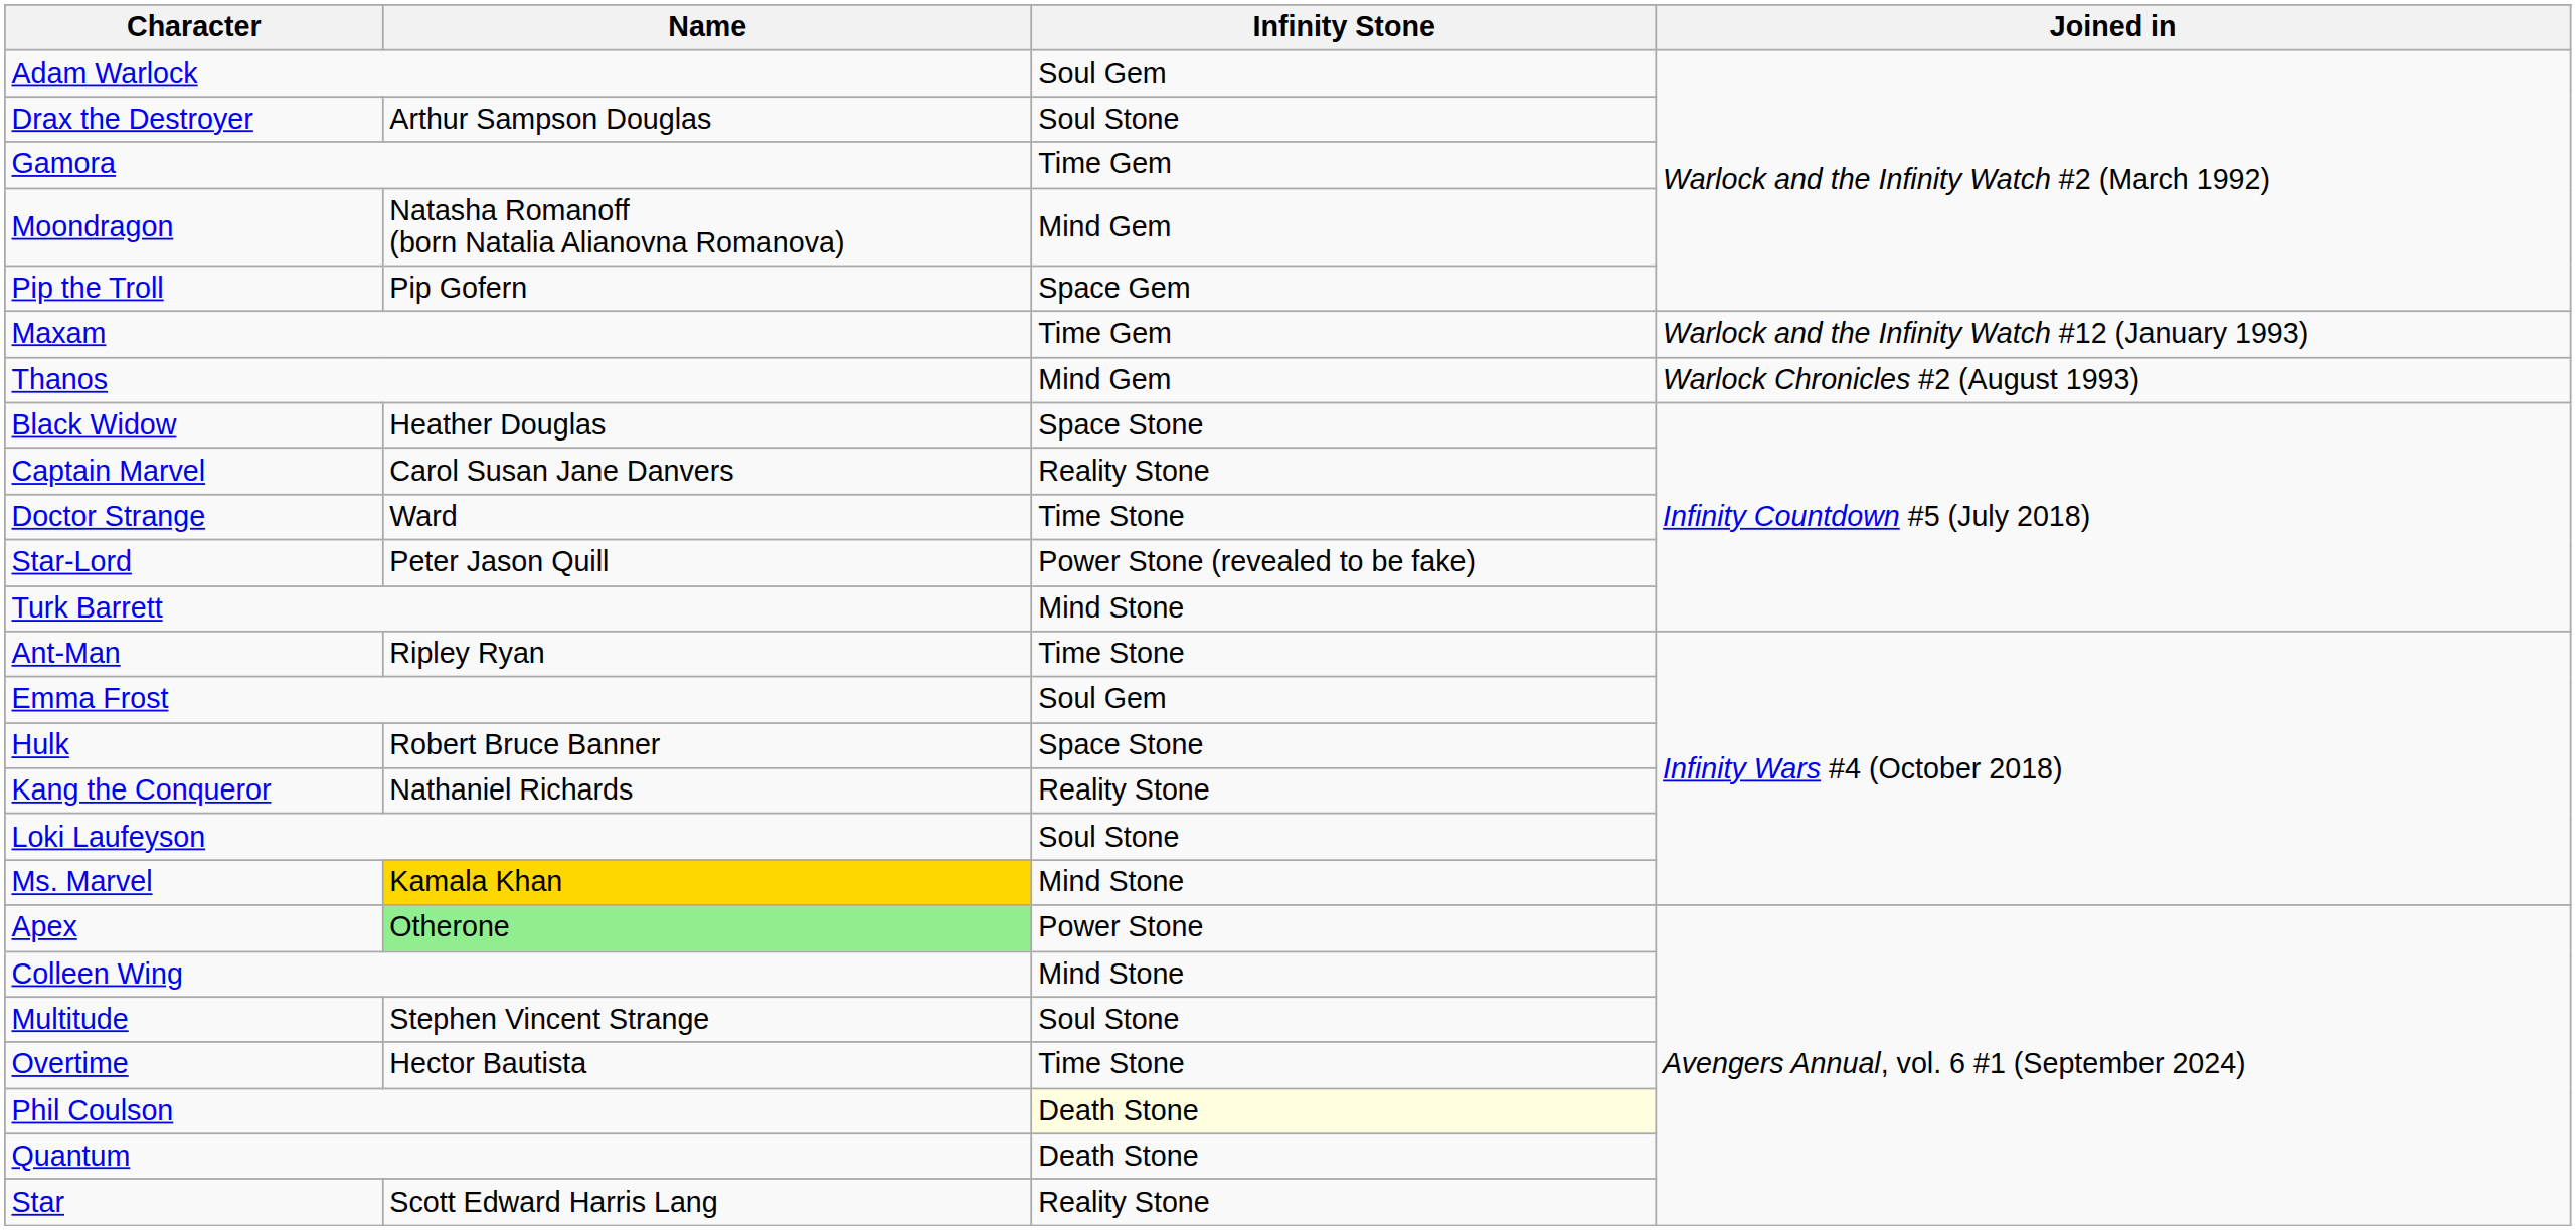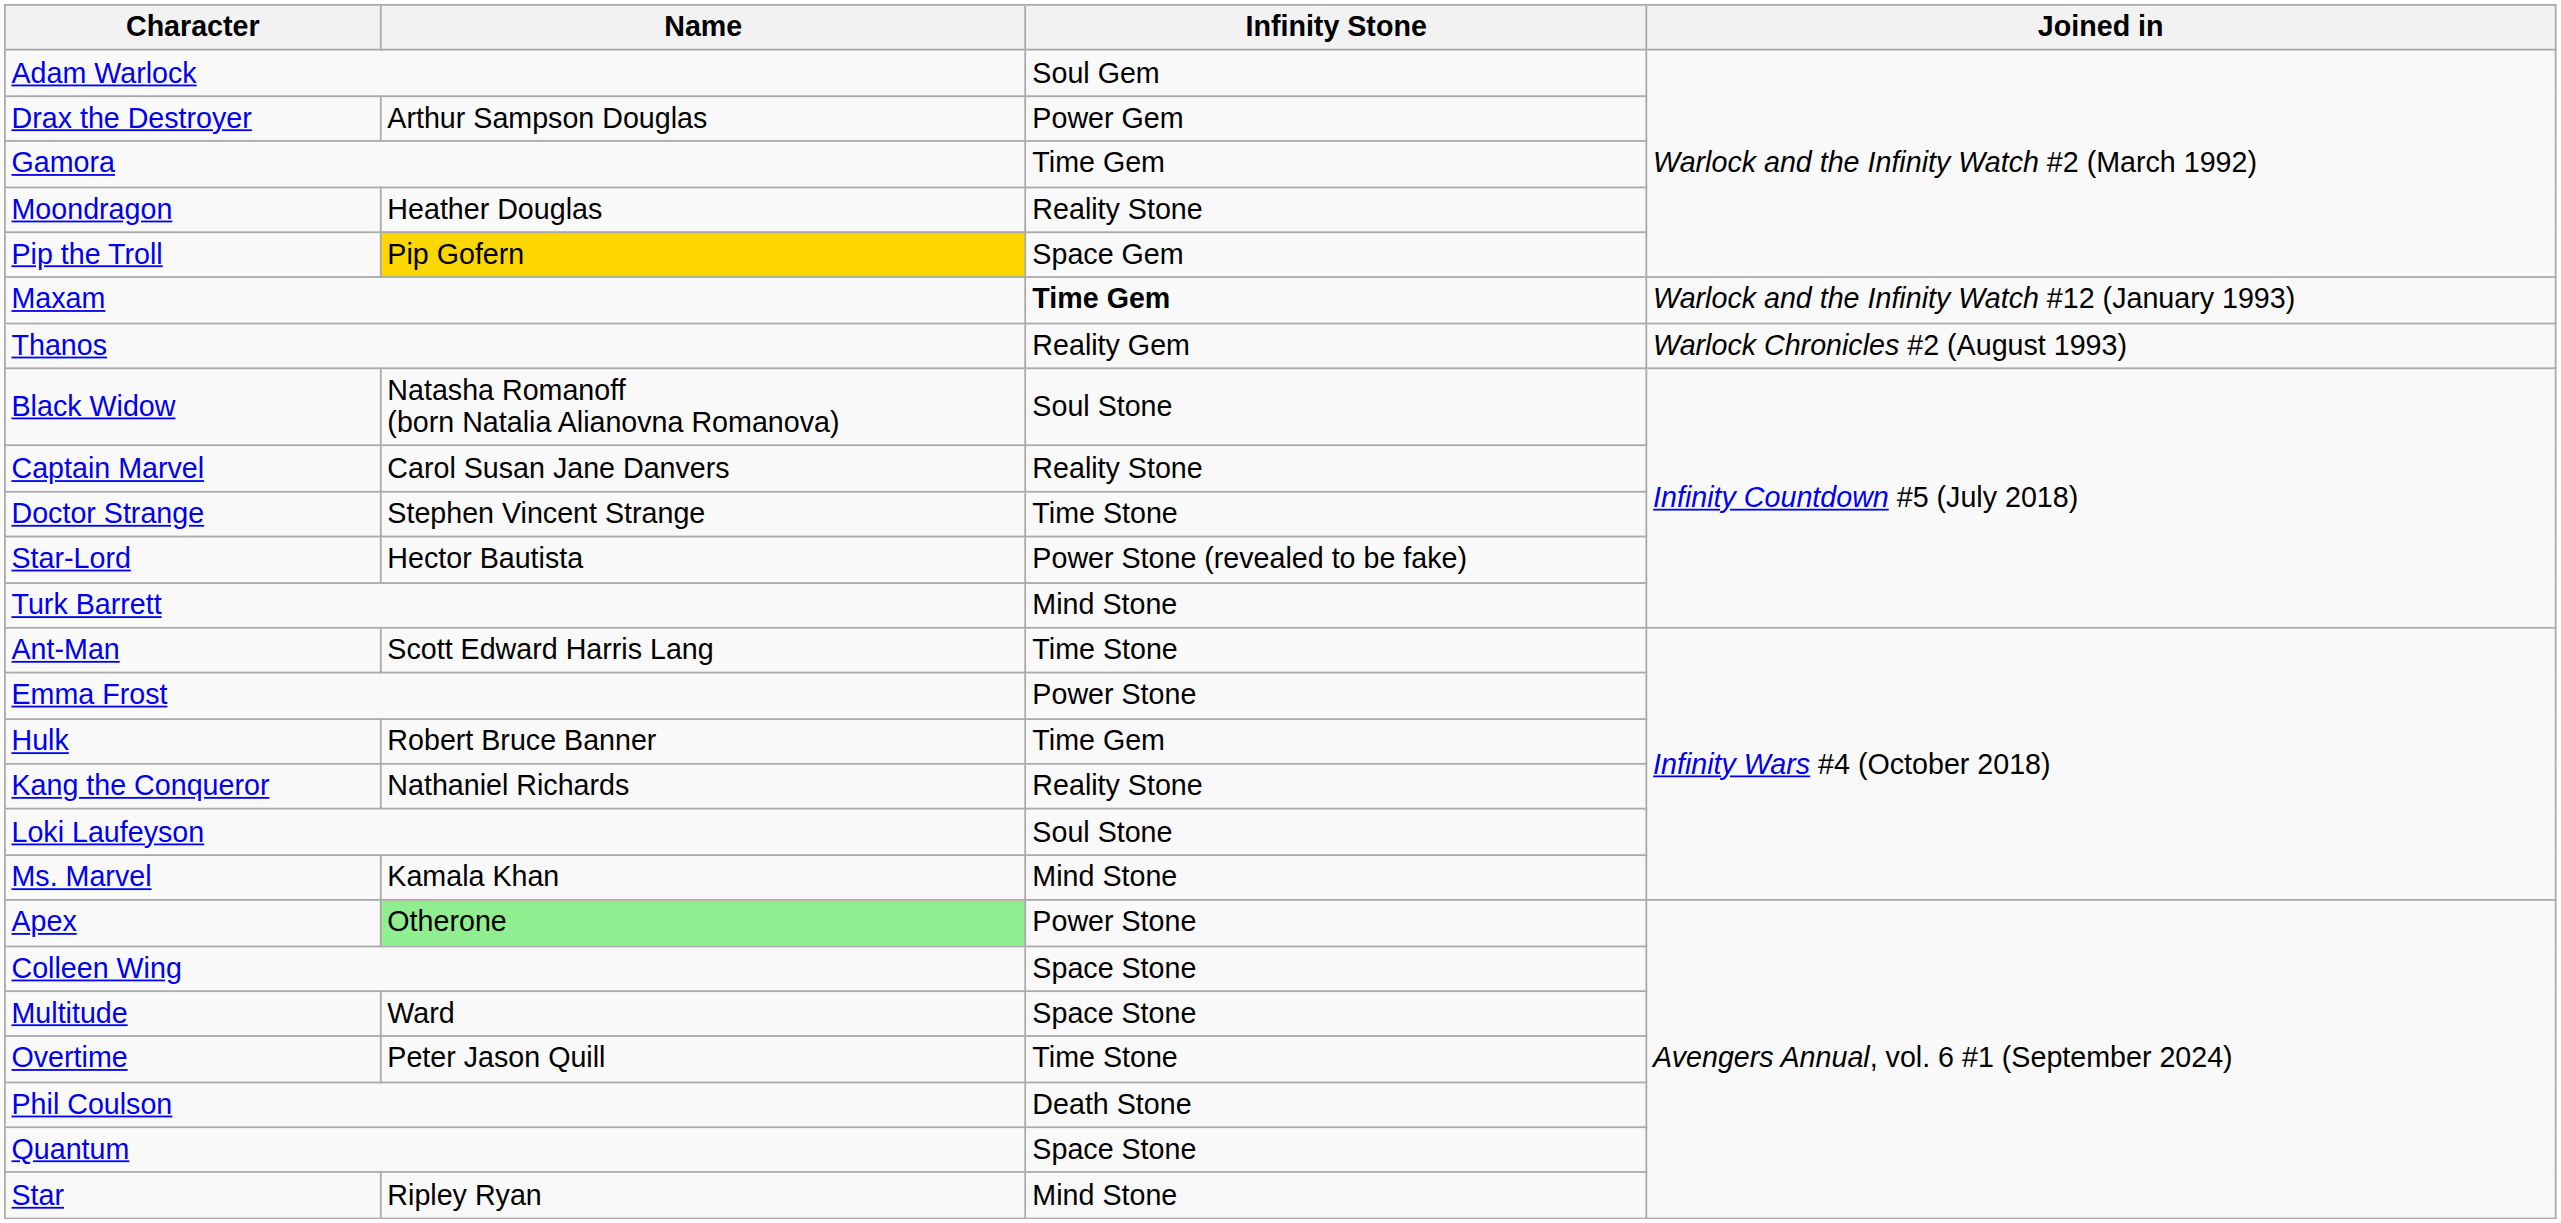Drax the Destroyer | Infinity Stone: Soul Stone -> Power Gem
Moondragon | Name: Natasha Romanoff (born Natalia Alianovna Romanova) -> Heather Douglas
Moondragon | Infinity Stone: Mind Gem -> Reality Stone
Pip the Troll | Name: no background -> gold background
Maxam | Infinity Stone: normal -> bold
Thanos | Infinity Stone: Mind Gem -> Reality Gem
Black Widow | Name: Heather Douglas -> Natasha Romanoff (born Natalia Alianovna Romanova)
Black Widow | Infinity Stone: Space Stone -> Soul Stone
Doctor Strange | Name: Ward -> Stephen Vincent Strange
Star-Lord | Name: Peter Jason Quill -> Hector Bautista
Ant-Man | Name: Ripley Ryan -> Scott Edward Harris Lang
Emma Frost | Infinity Stone: Soul Gem -> Power Stone
Hulk | Infinity Stone: Space Stone -> Time Gem
Ms. Marvel | Name: gold background -> no background
Colleen Wing | Infinity Stone: Mind Stone -> Space Stone
Multitude | Name: Stephen Vincent Strange -> Ward
Multitude | Infinity Stone: Soul Stone -> Space Stone
Overtime | Name: Hector Bautista -> Peter Jason Quill
Phil Coulson | Infinity Stone: lightyellow background -> no background
Quantum | Infinity Stone: Death Stone -> Space Stone
Star | Name: Scott Edward Harris Lang -> Ripley Ryan
Star | Infinity Stone: Reality Stone -> Mind Stone
